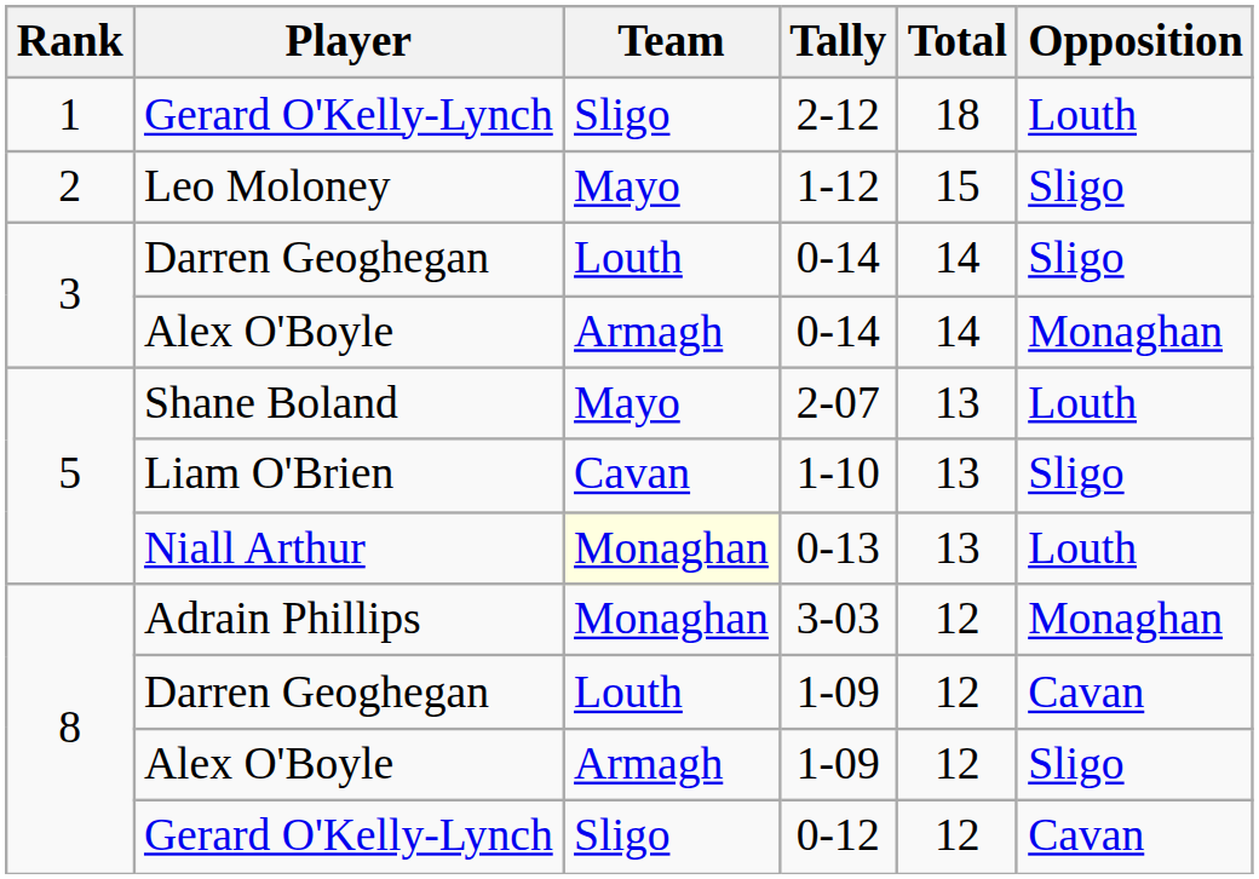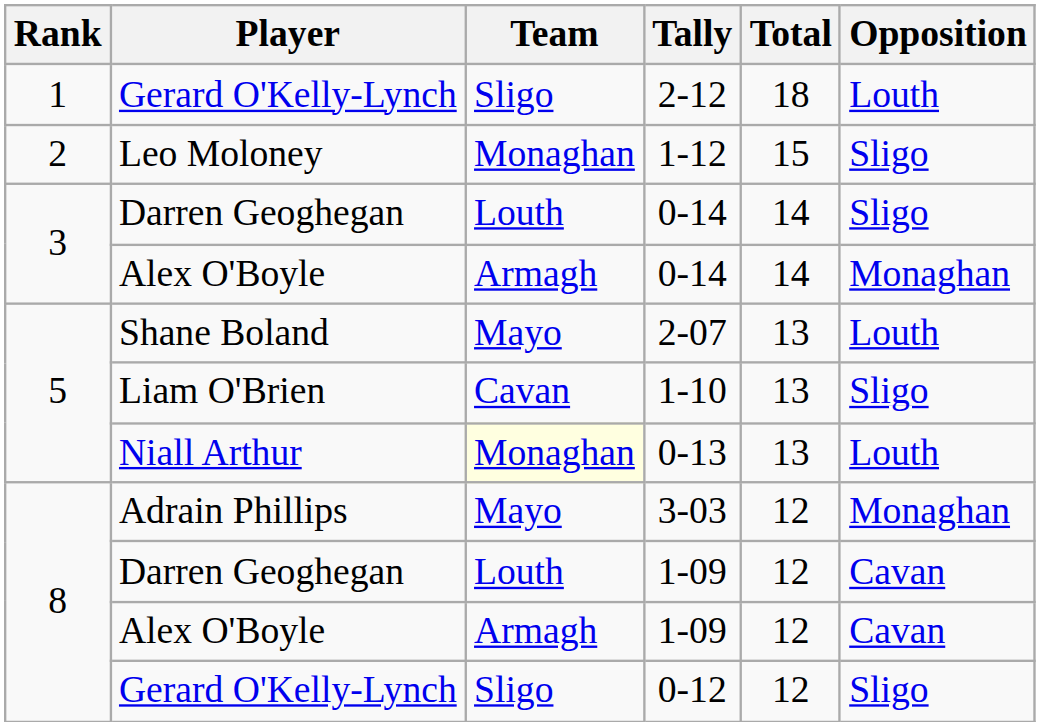1-12 | Team: Mayo -> Monaghan
3-03 | Team: Monaghan -> Mayo
Alex O'Boyle / 1-09 | Opposition: Sligo -> Cavan
0-12 | Opposition: Cavan -> Sligo
